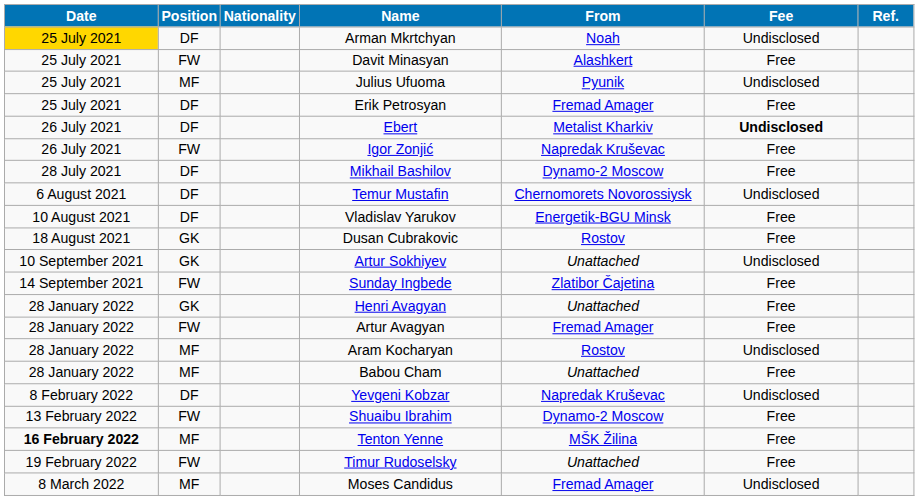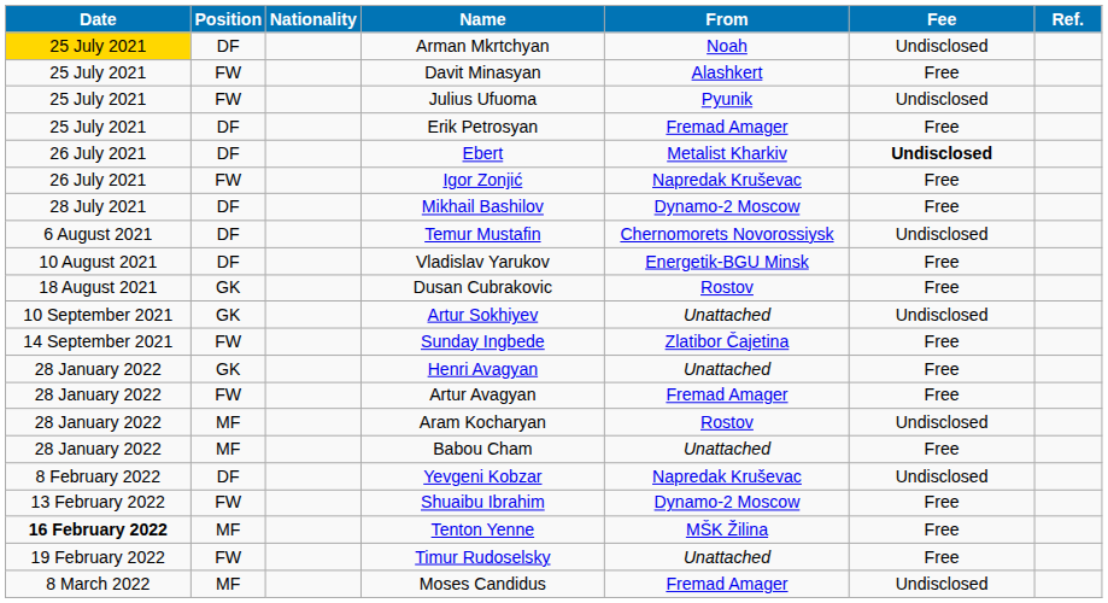Julius Ufuoma | Position: MF -> FW
